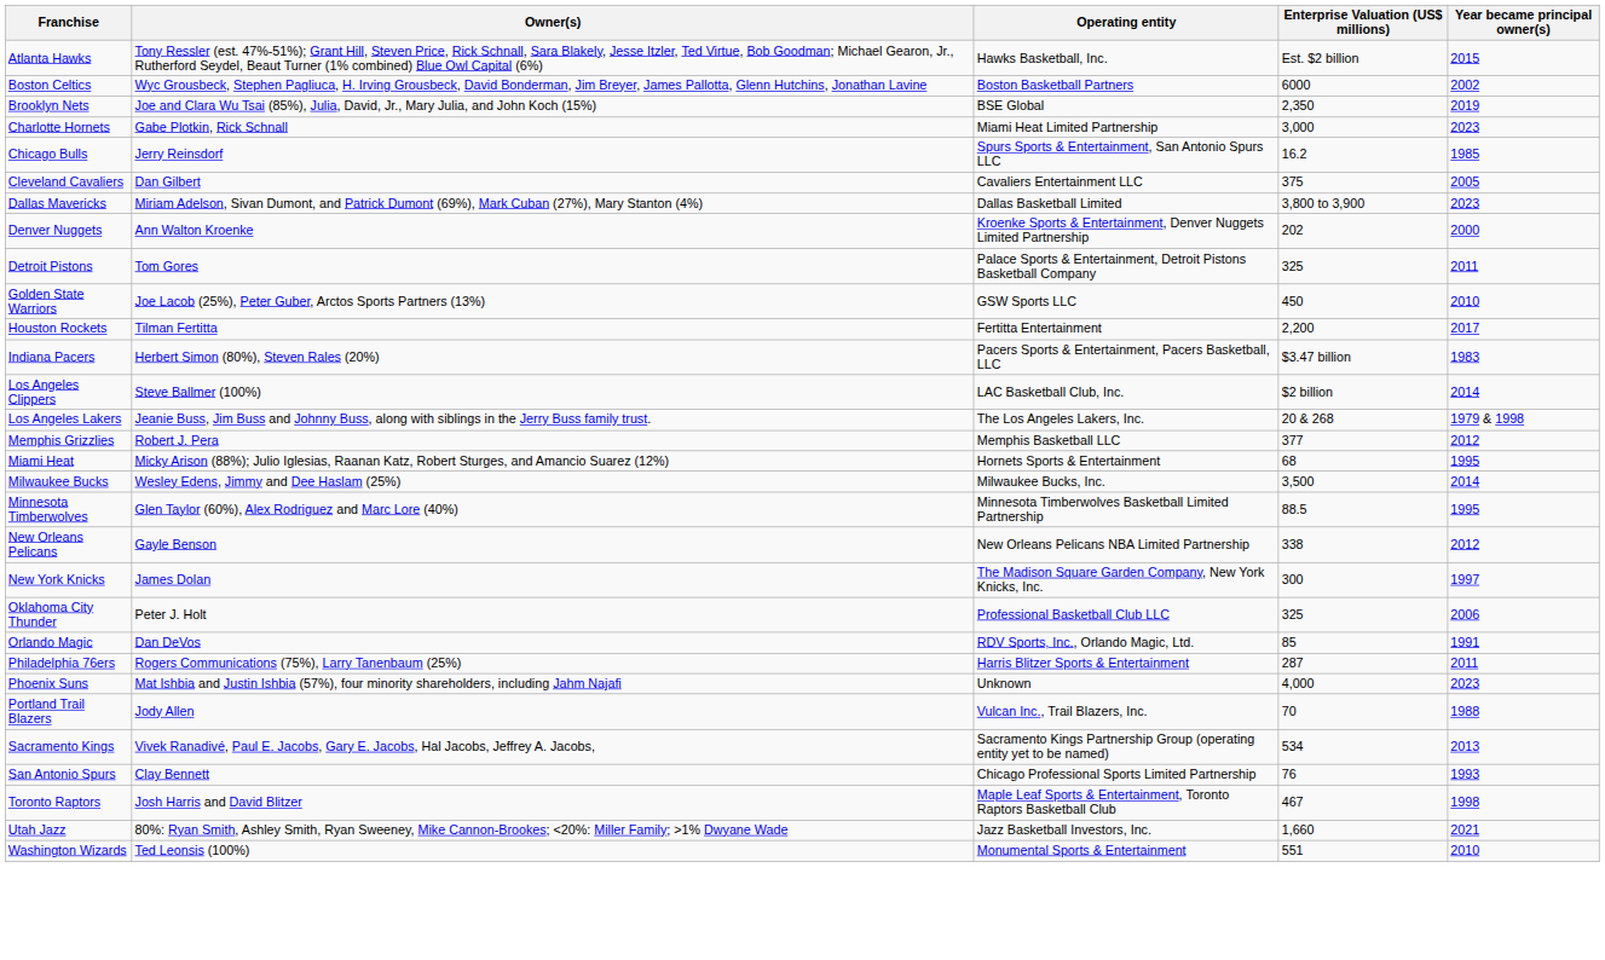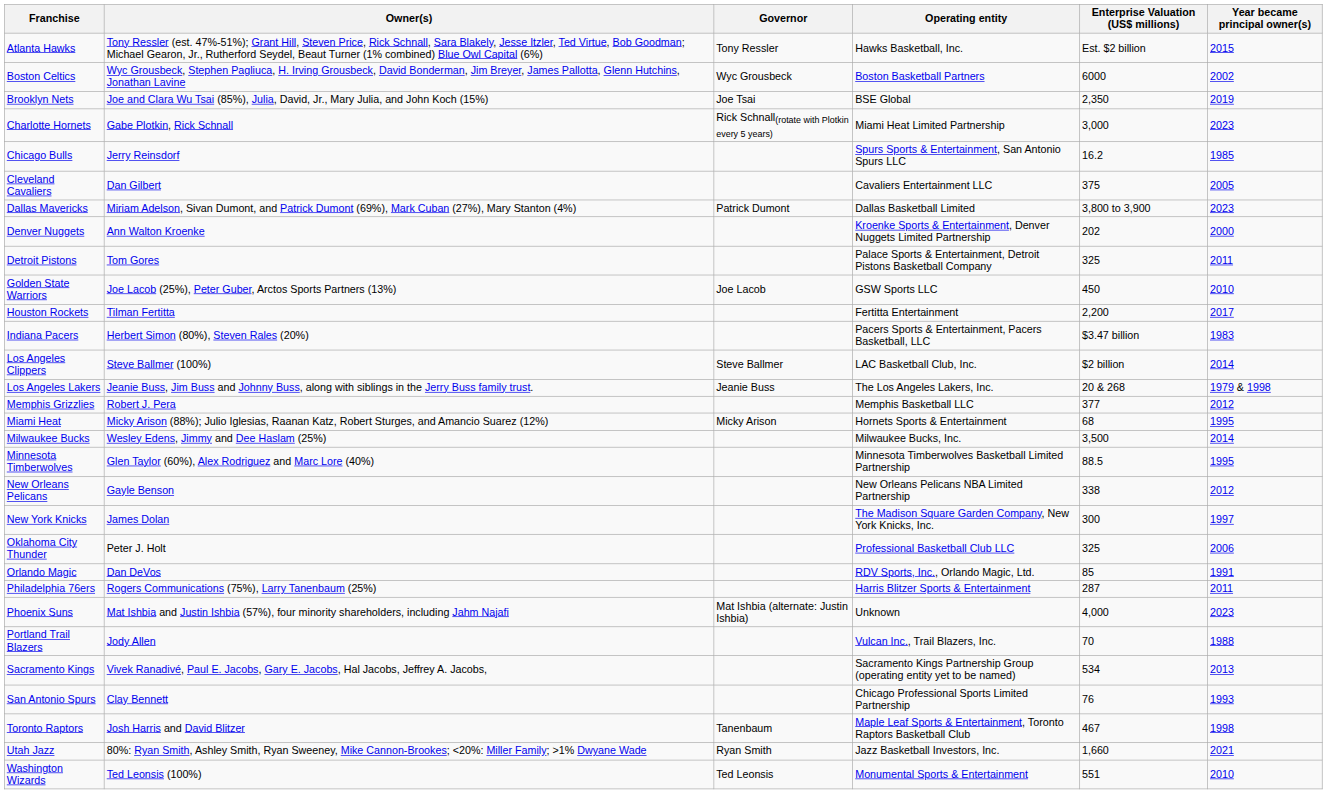+ column: Governor | Tony Ressler | Wyc Grousbeck | Joe Tsai | Rick Schnall(rotate with Plotkin every 5 years) | Patrick Dumont | Joe Lacob | Steve Ballmer | Jeanie Buss | Micky Arison | Mat Ishbia (alternate: Justin Ishbia) | Tanenbaum | Ryan Smith | Ted Leonsis
